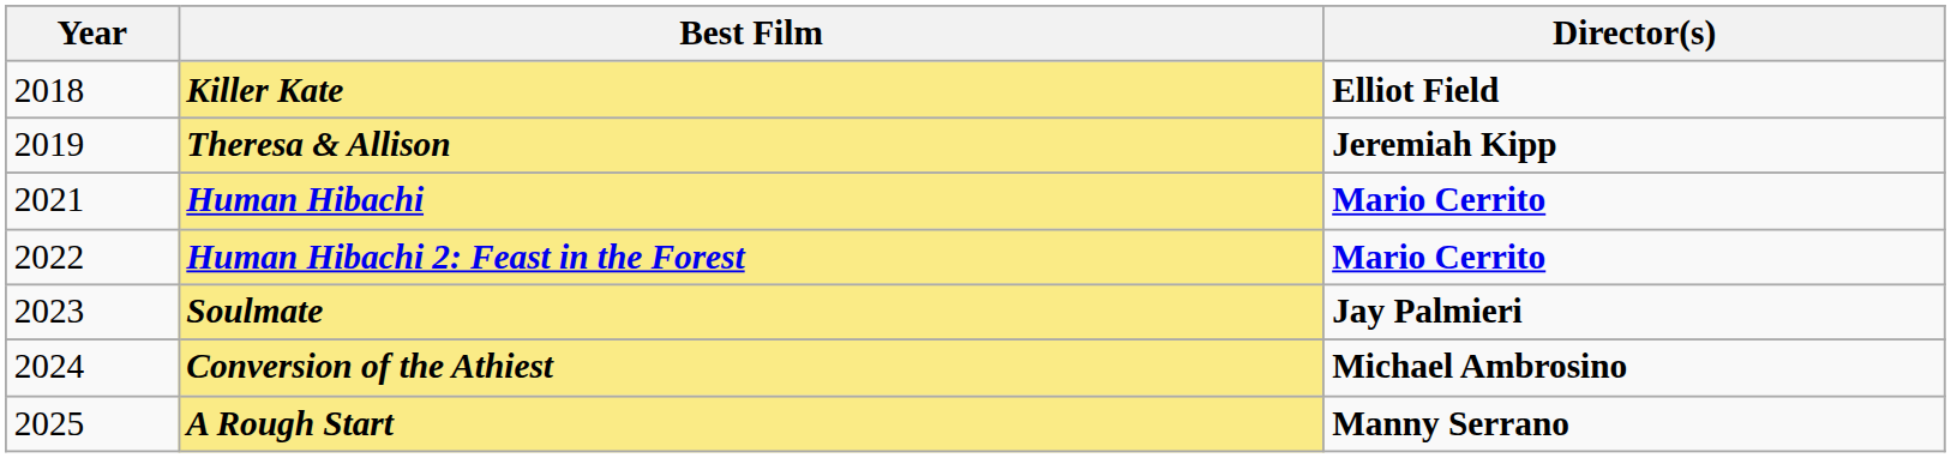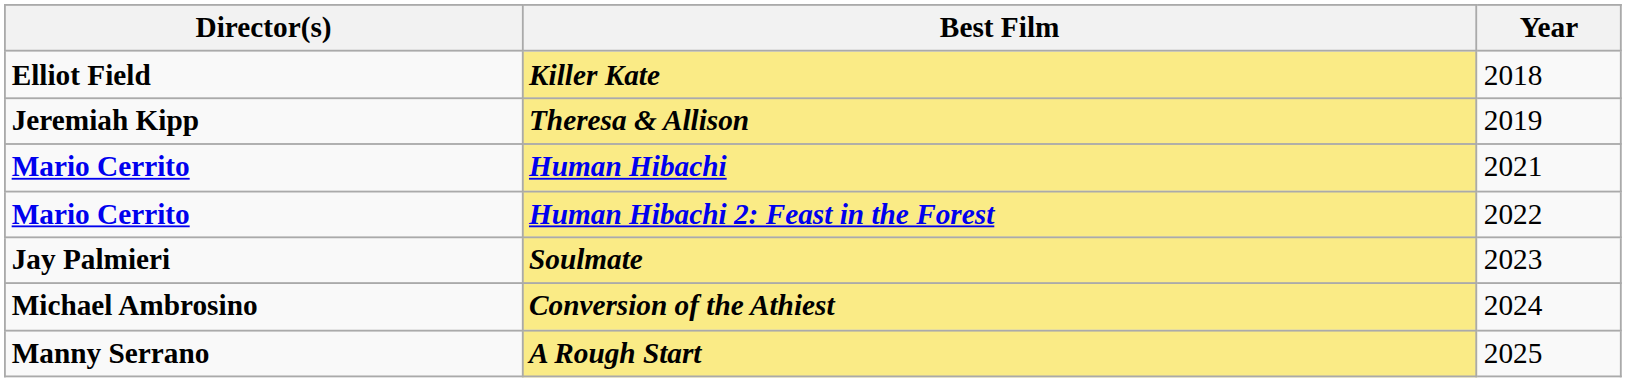columns swapped: Year <-> Director(s)
